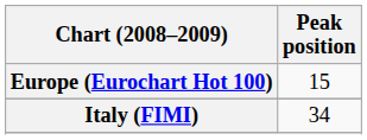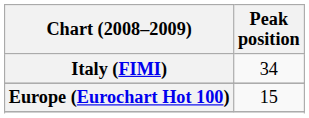rows swapped: Europe (Eurochart Hot 100) <-> Italy (FIMI)
